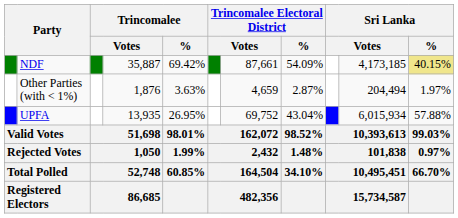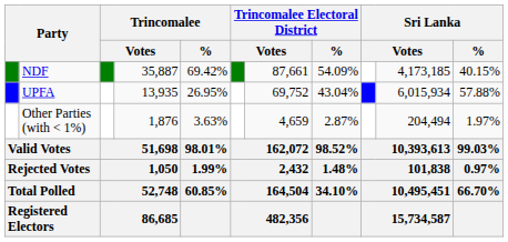NDF | Sri Lanka / %: khaki background -> no background
rows swapped: UPFA <-> Other Parties (with < 1%)
